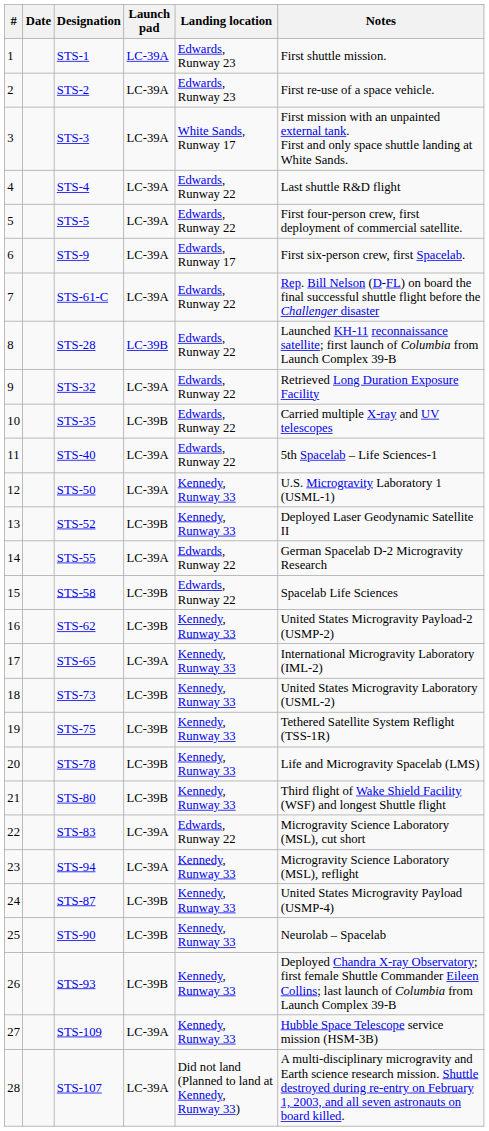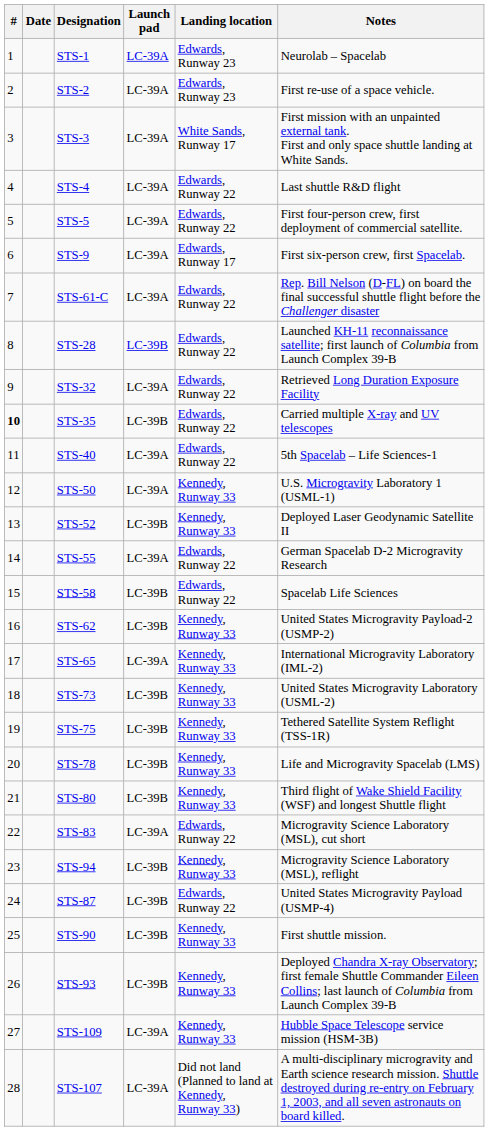STS-1 | Notes: First shuttle mission. -> Neurolab – Spacelab
STS-35 | #: normal -> bold
STS-94 | Launch pad: LC-39A -> LC-39B
STS-87 | Landing location: Kennedy, Runway 33 -> Edwards, Runway 22
STS-90 | Notes: Neurolab – Spacelab -> First shuttle mission.
